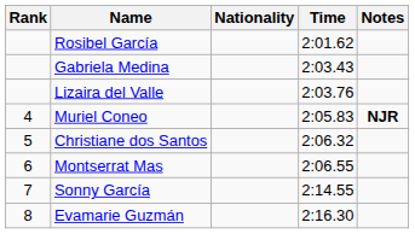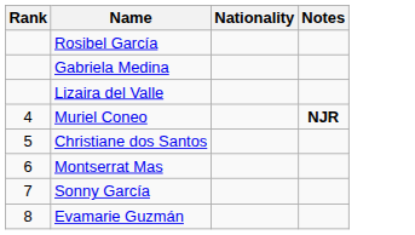- column: Time | 2:01.62 | 2:03.43 | 2:03.76 | 2:05.83 | 2:06.32 | 2:06.55 | 2:14.55 | 2:16.30
